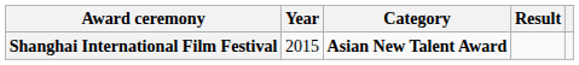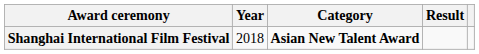Shanghai International Film Festival | Year: 2015 -> 2018
